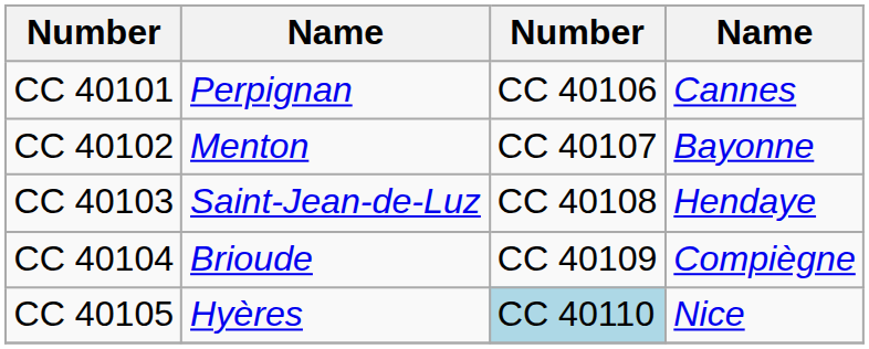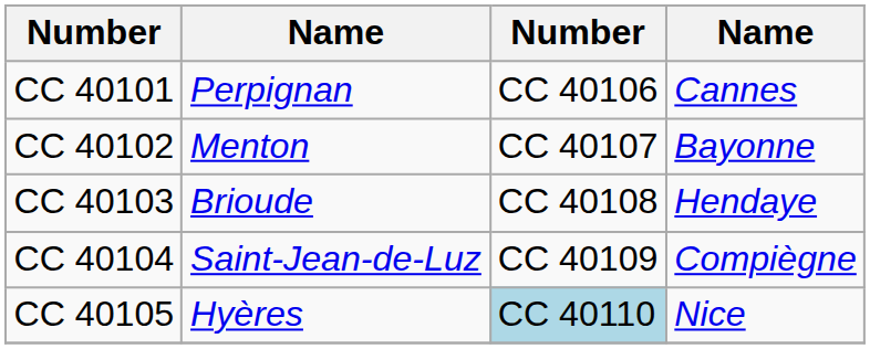CC 40103 | column 2: Saint-Jean-de-Luz -> Brioude
CC 40104 | column 2: Brioude -> Saint-Jean-de-Luz
